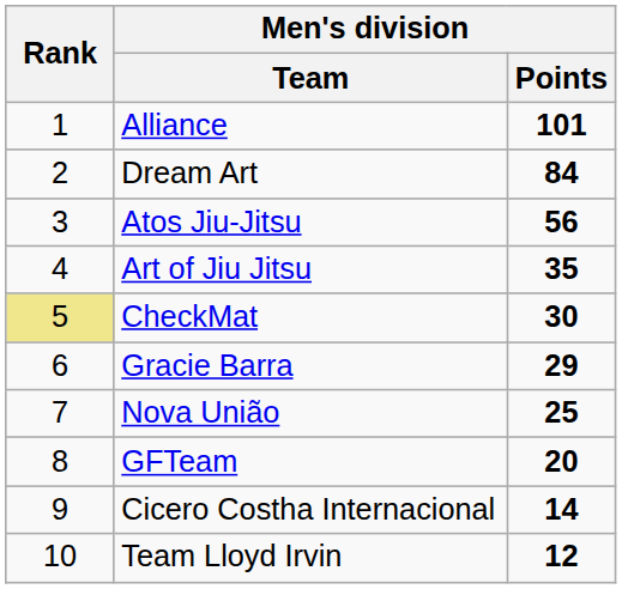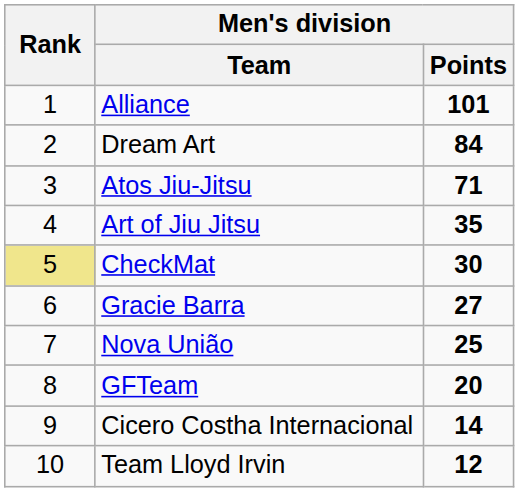Atos Jiu-Jitsu | Men's division / Points: 56 -> 71
Gracie Barra | Men's division / Points: 29 -> 27
